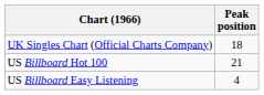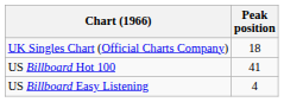US Billboard Hot 100 | Peak position: 21 -> 41
